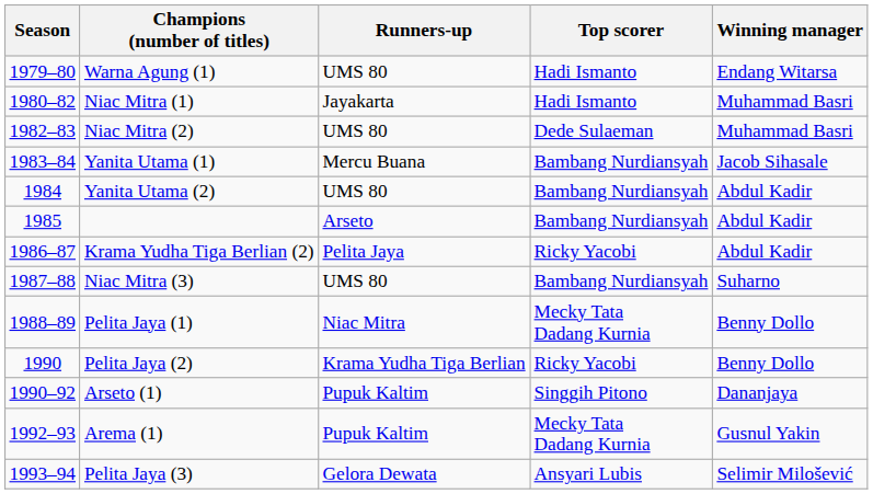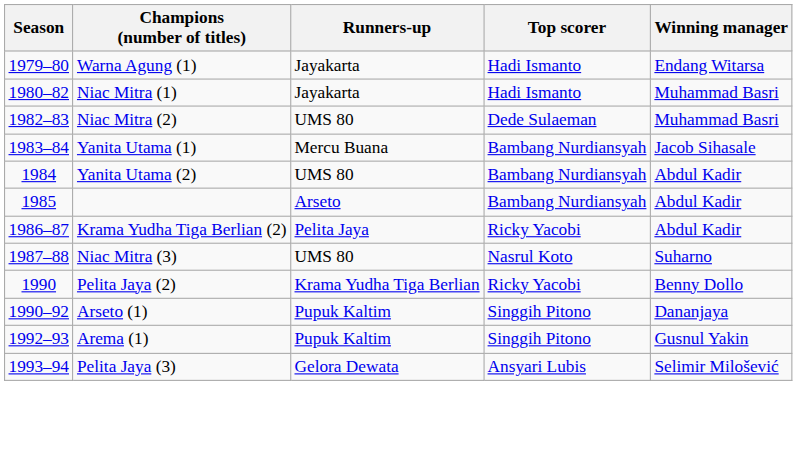Warna Agung (1) | Runners-up: UMS 80 -> Jayakarta
Niac Mitra (3) | Top scorer: Bambang Nurdiansyah -> Nasrul Koto
- row: 1988–89 | Pelita Jaya (1) | Niac Mitra | Mecky Tata Dadang Kurnia | Benny Dollo
Arema (1) | Top scorer: Mecky Tata Dadang Kurnia -> Singgih Pitono
